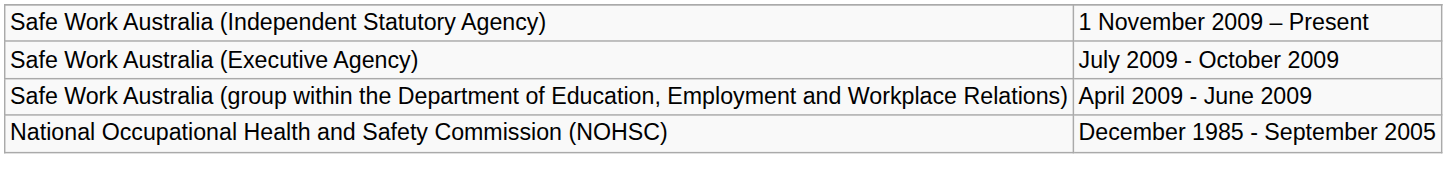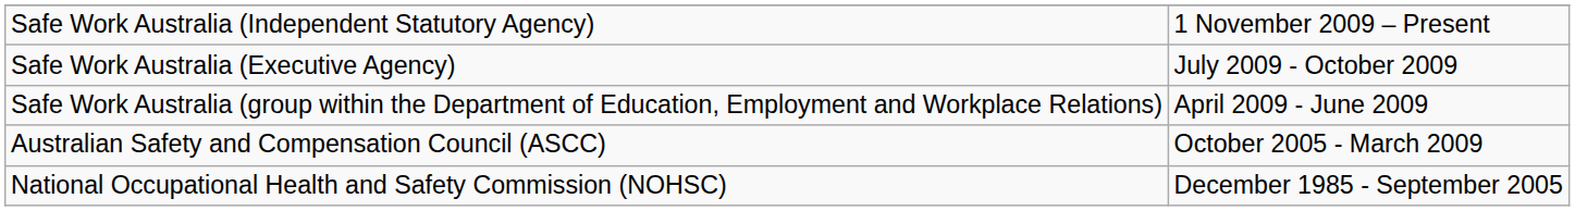+ row: Australian Safety and Compensation Council (ASCC) | October 2005 - March 2009
